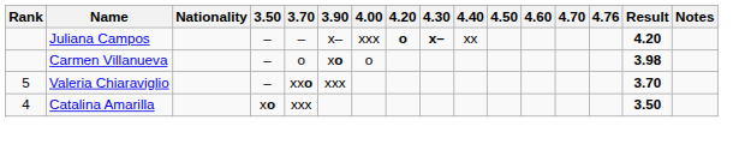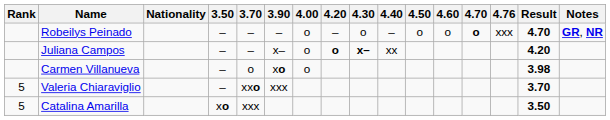+ row: Robeilys Peinado | – | – | – | o | – | o | – | o | o | o | xxx | 4.70 | GR, NR
Juliana Campos | 4.00: xxx -> o
Catalina Amarilla | Rank: 4 -> 5
